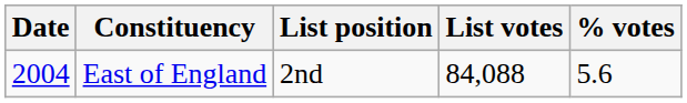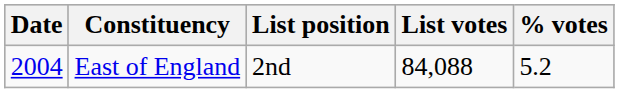East of England | % votes: 5.6 -> 5.2
